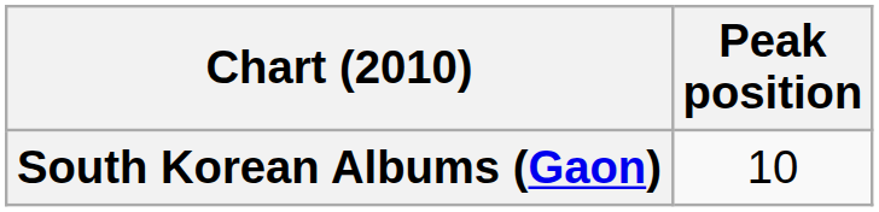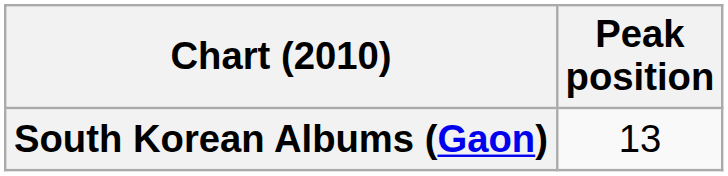South Korean Albums (Gaon) | Peak position: 10 -> 13
